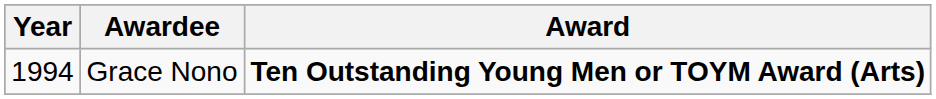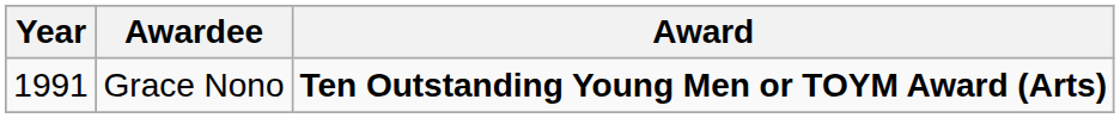Grace Nono | Year: 1994 -> 1991
